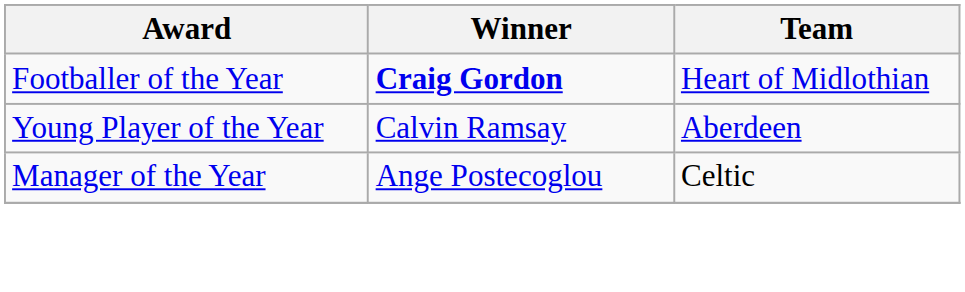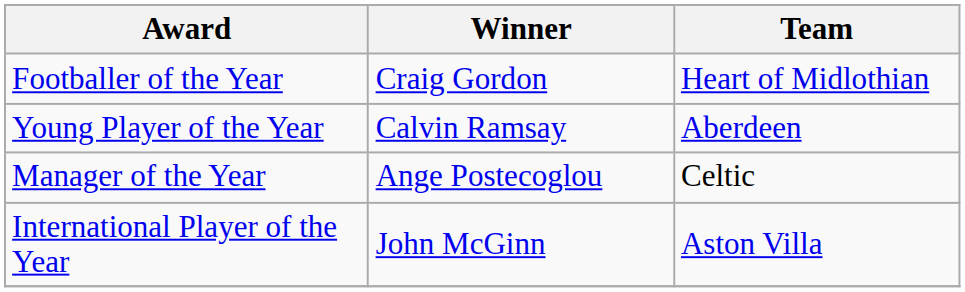Footballer of the Year | Winner: bold -> normal
+ row: International Player of the Year | John McGinn | Aston Villa
